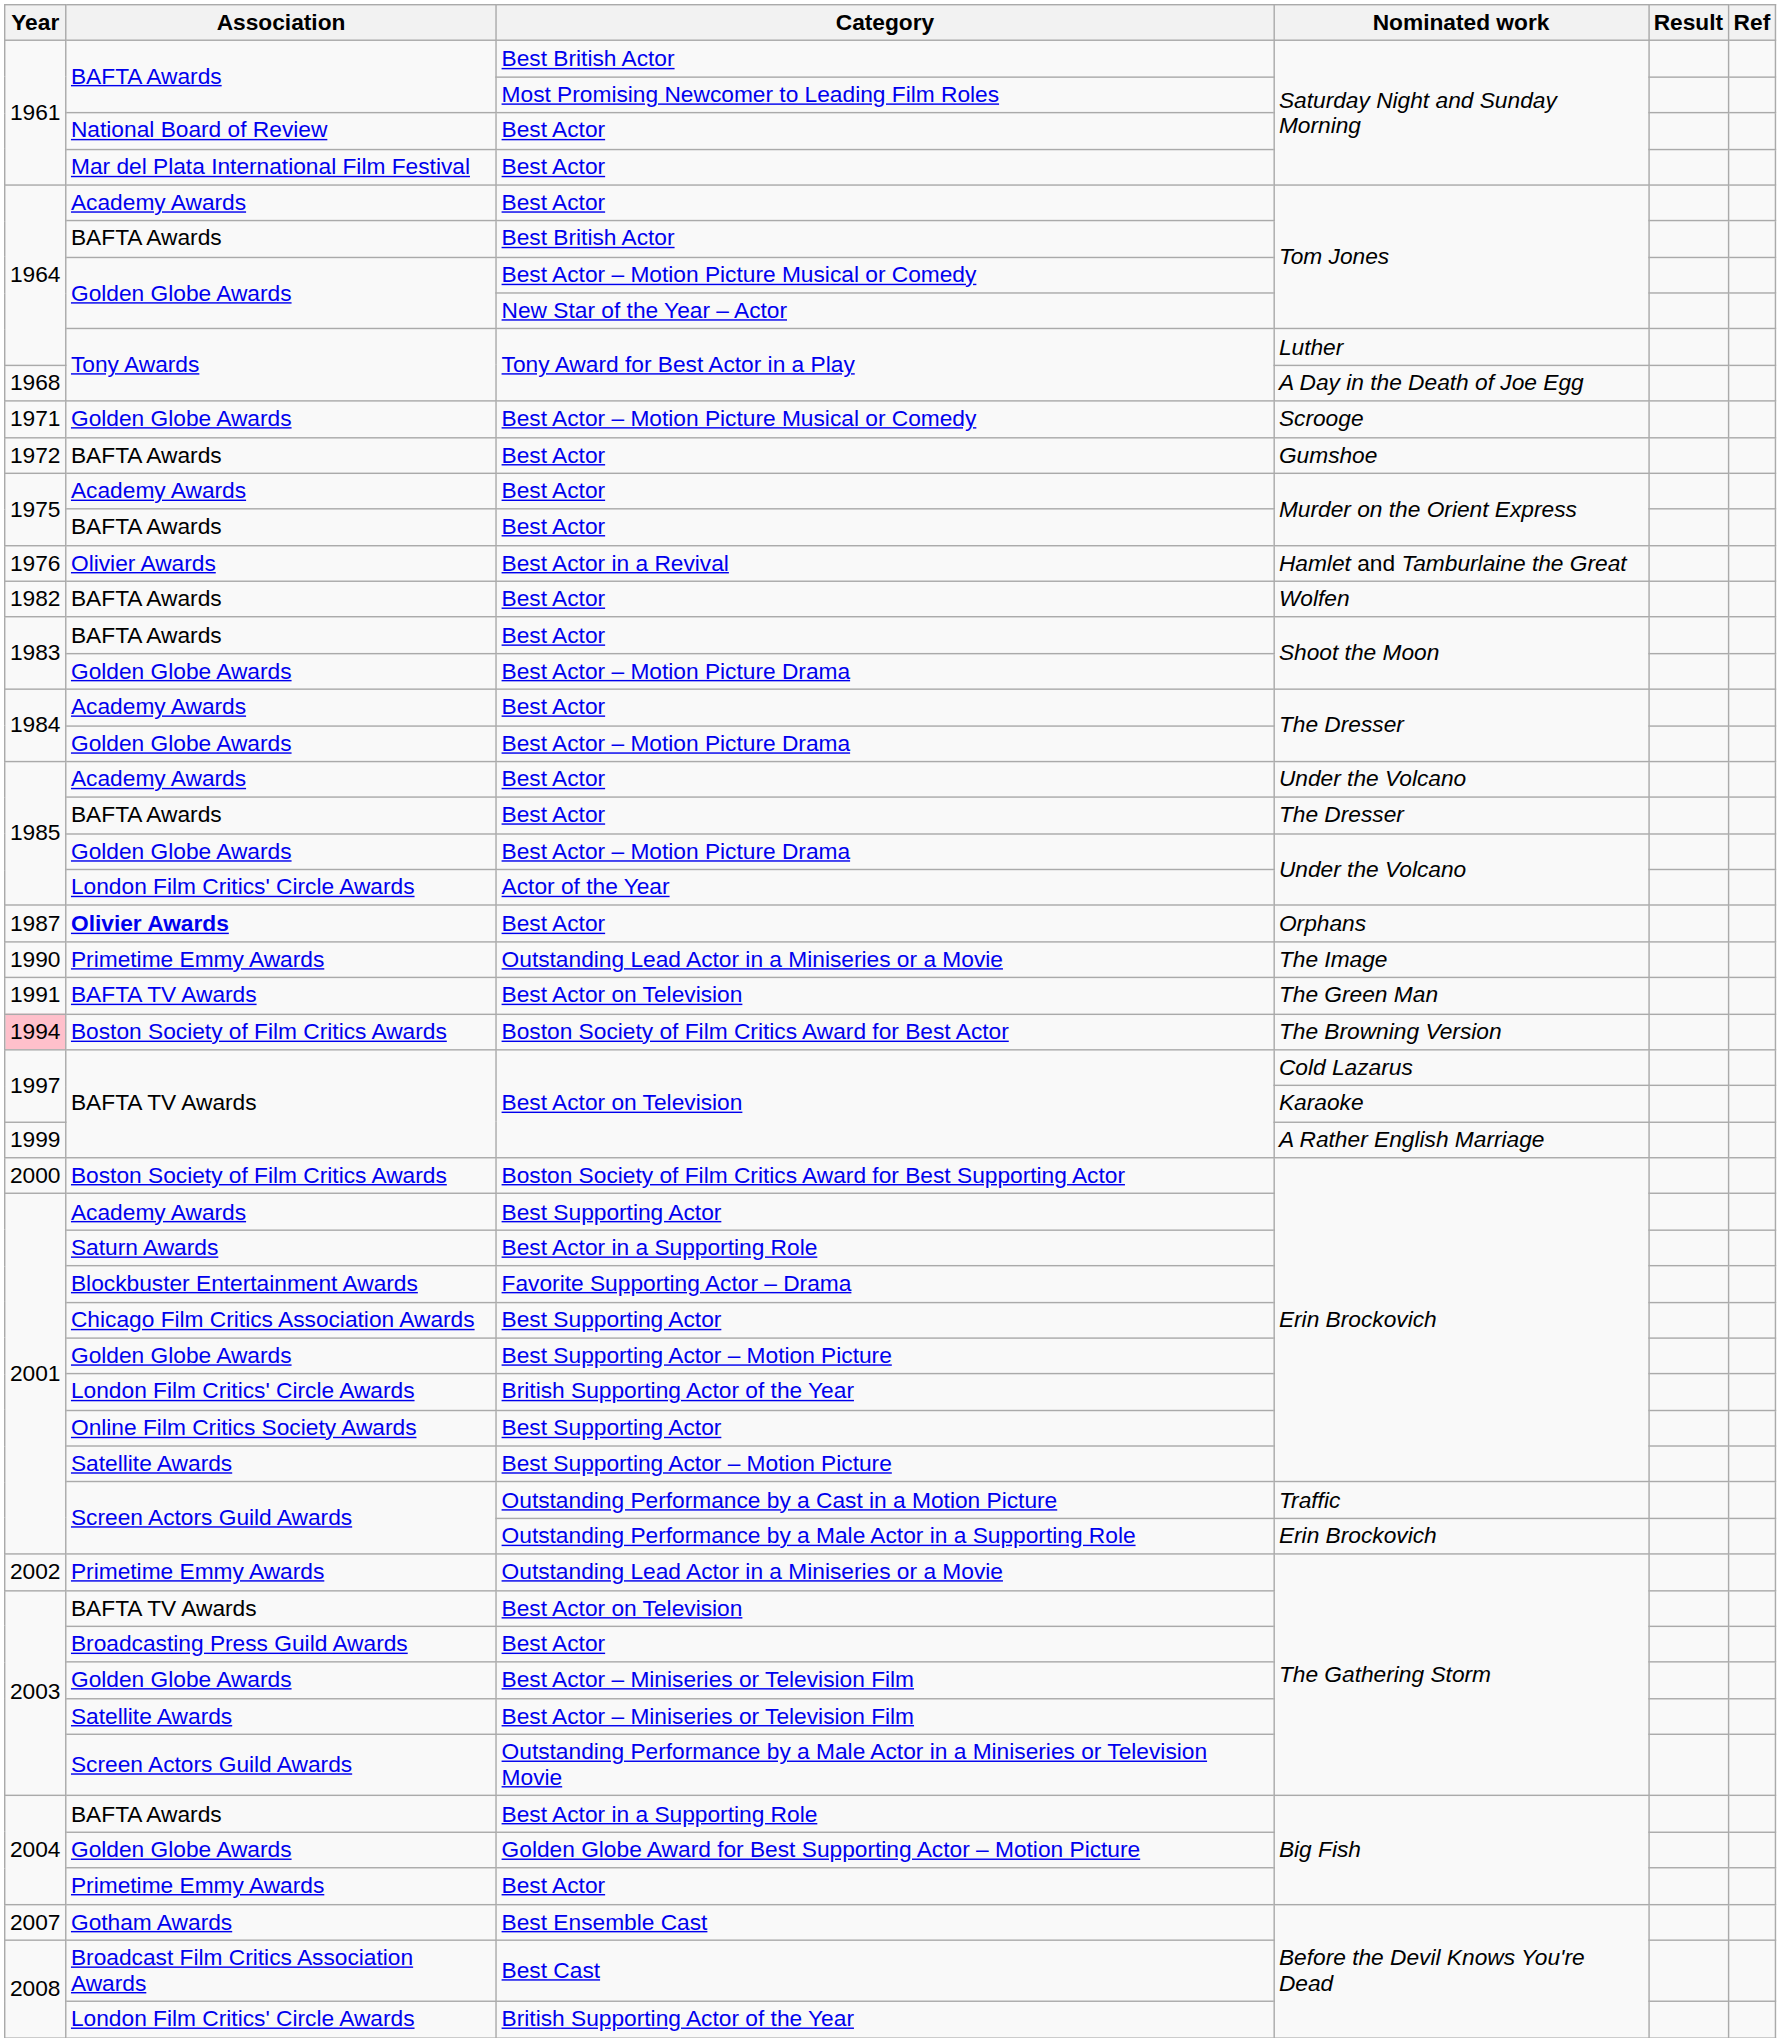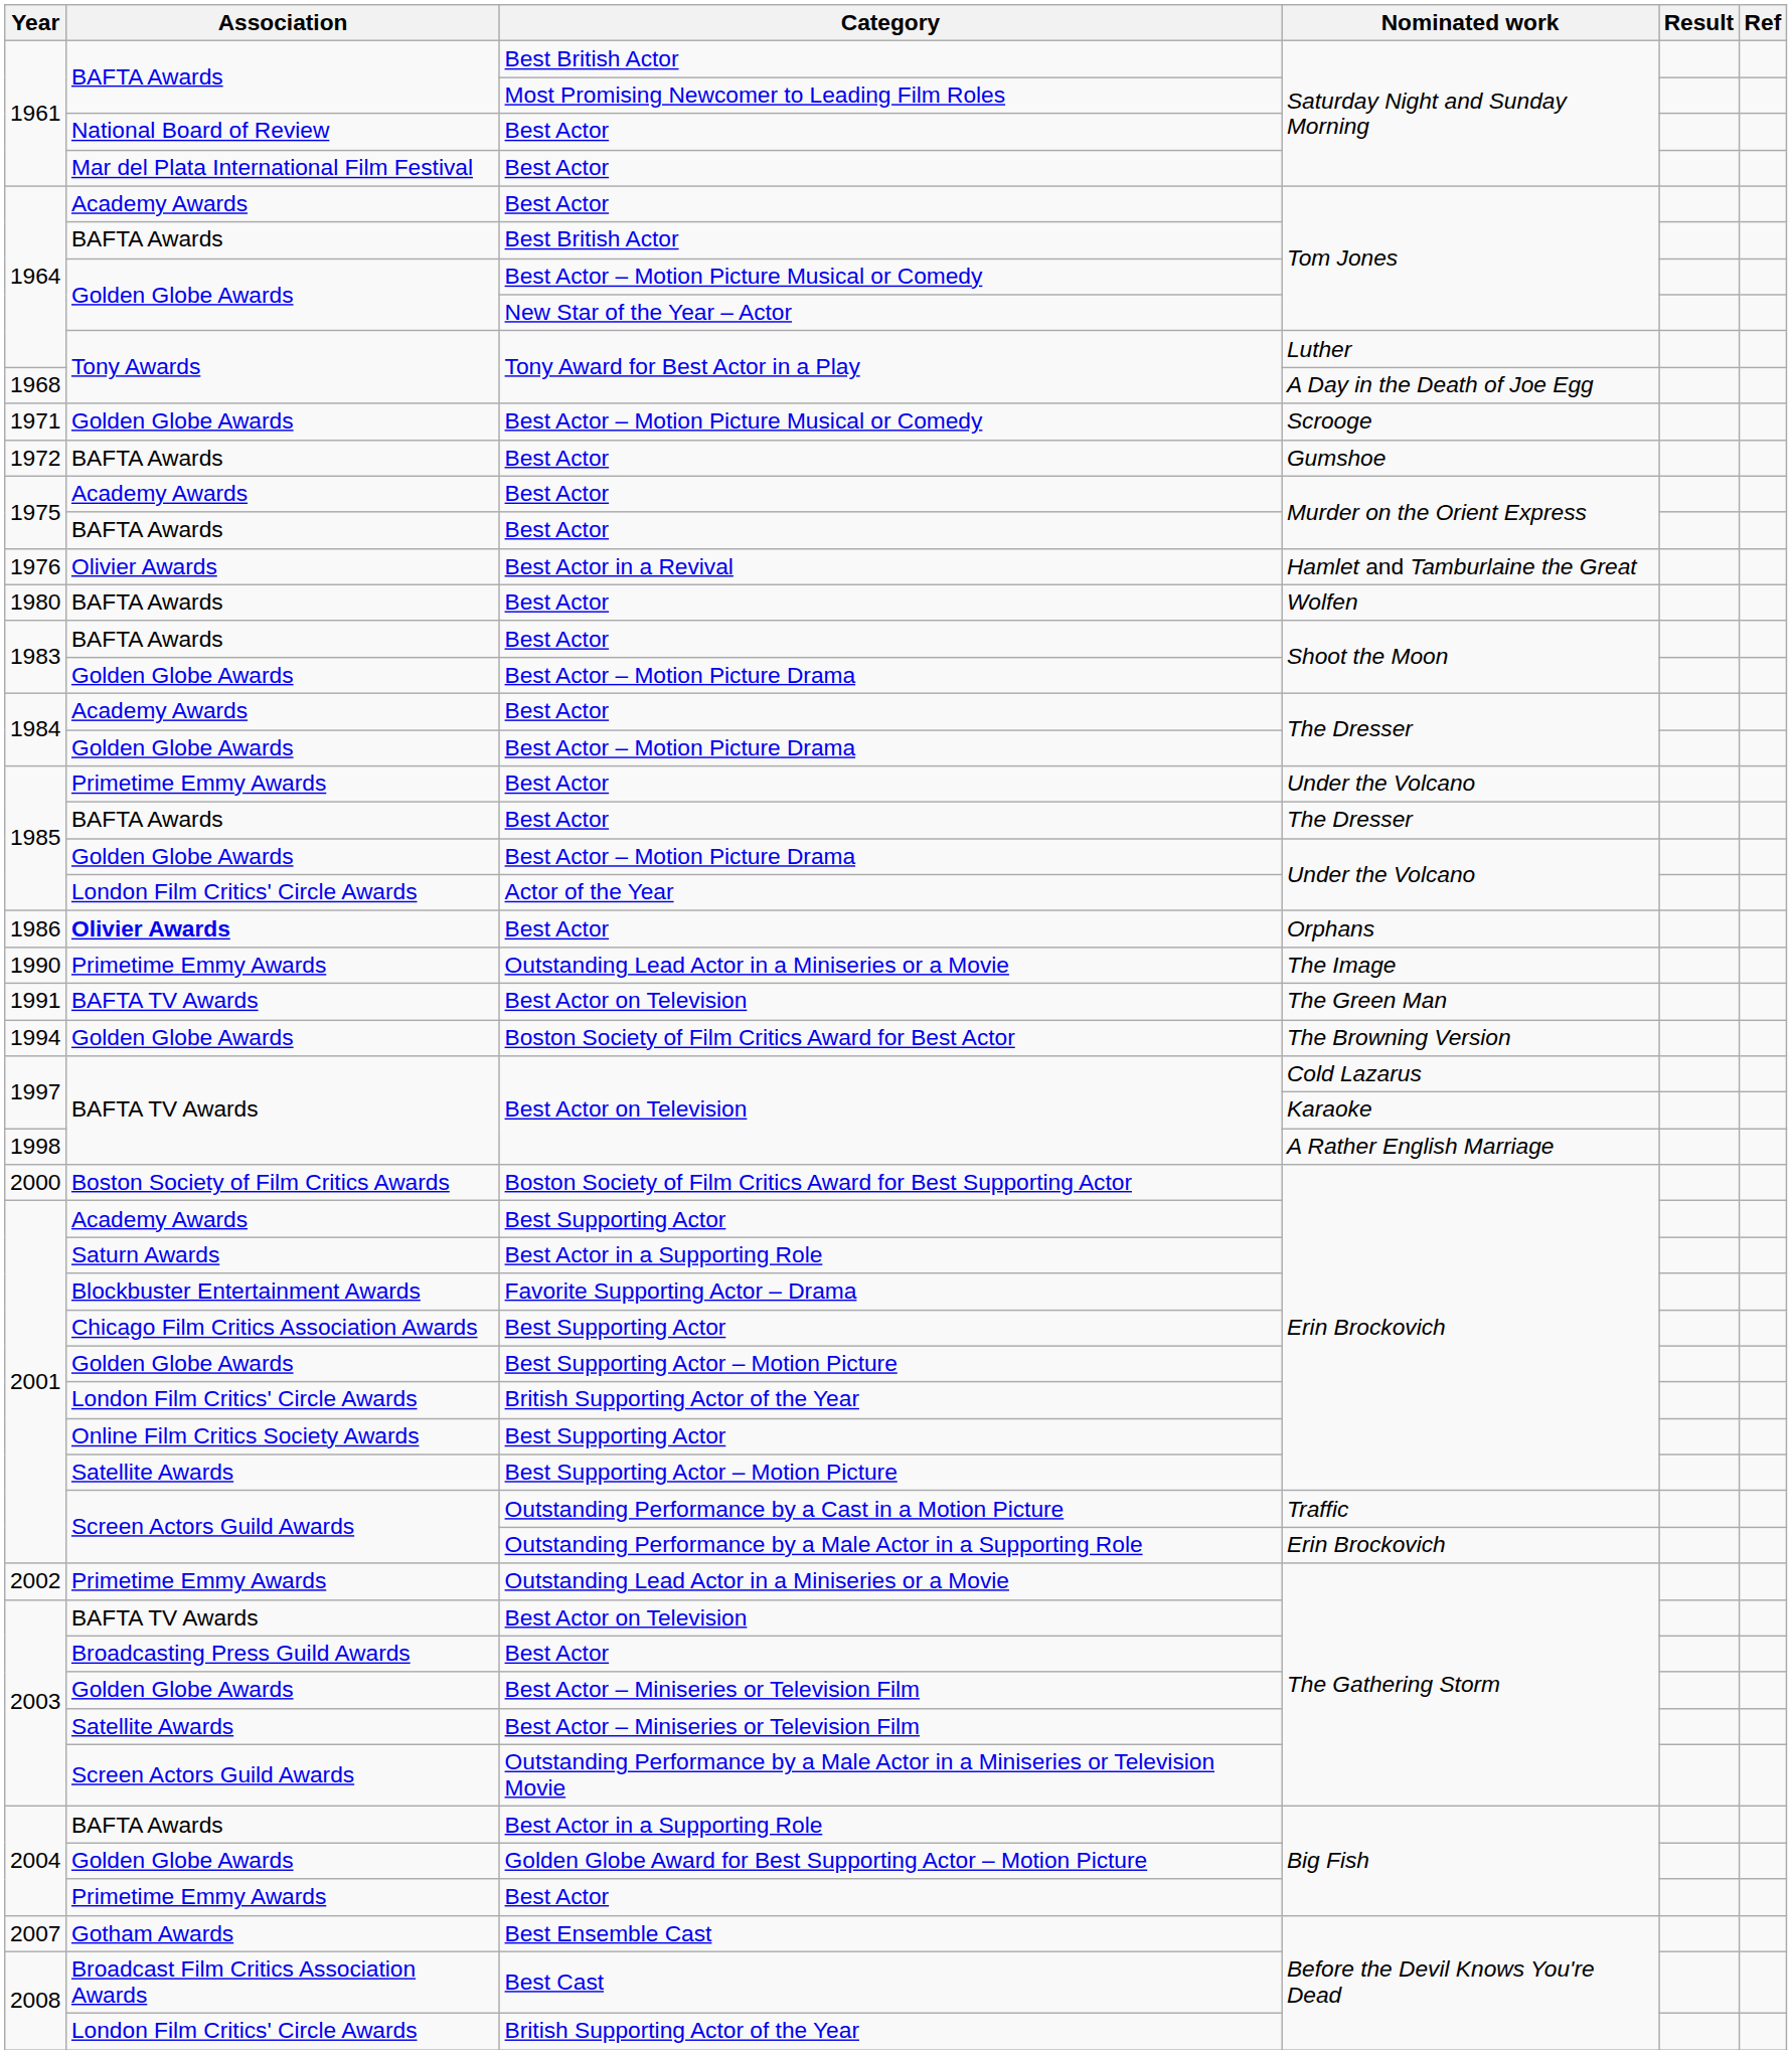Best Actor / Wolfen | Year: 1982 -> 1980
Best Actor / Under the Volcano | Association: Academy Awards -> Primetime Emmy Awards
Best Actor / Orphans | Year: 1987 -> 1986
Boston Society of Film Critics Award for Best Actor | Year: pink background -> no background
Boston Society of Film Critics Award for Best Actor | Association: Boston Society of Film Critics Awards -> Golden Globe Awards
Best Actor on Television / A Rather English Marriage | Year: 1999 -> 1998
